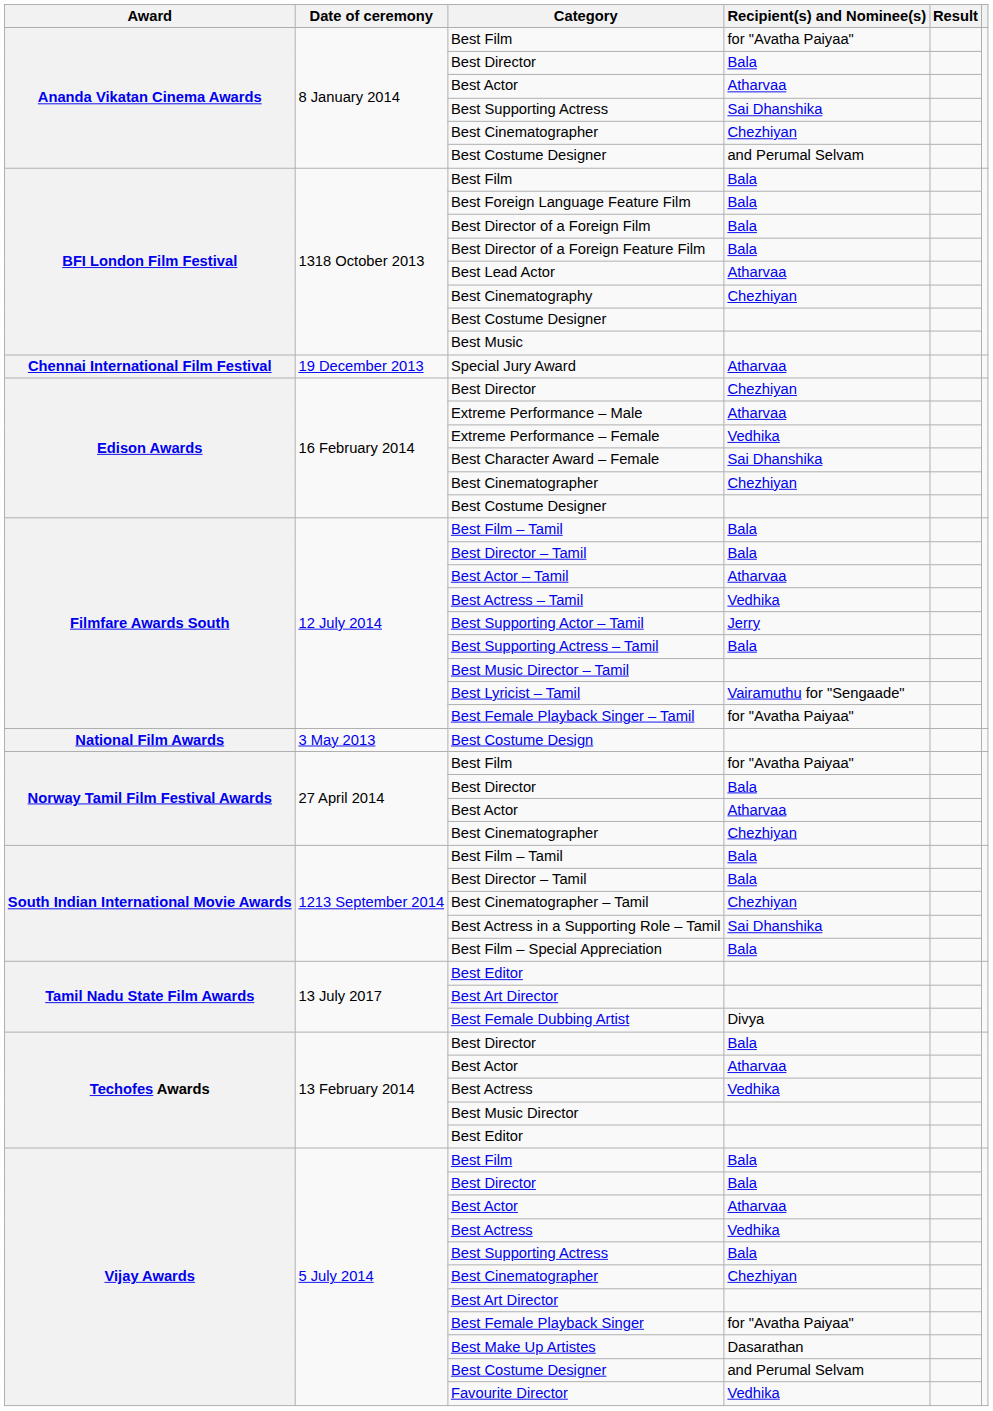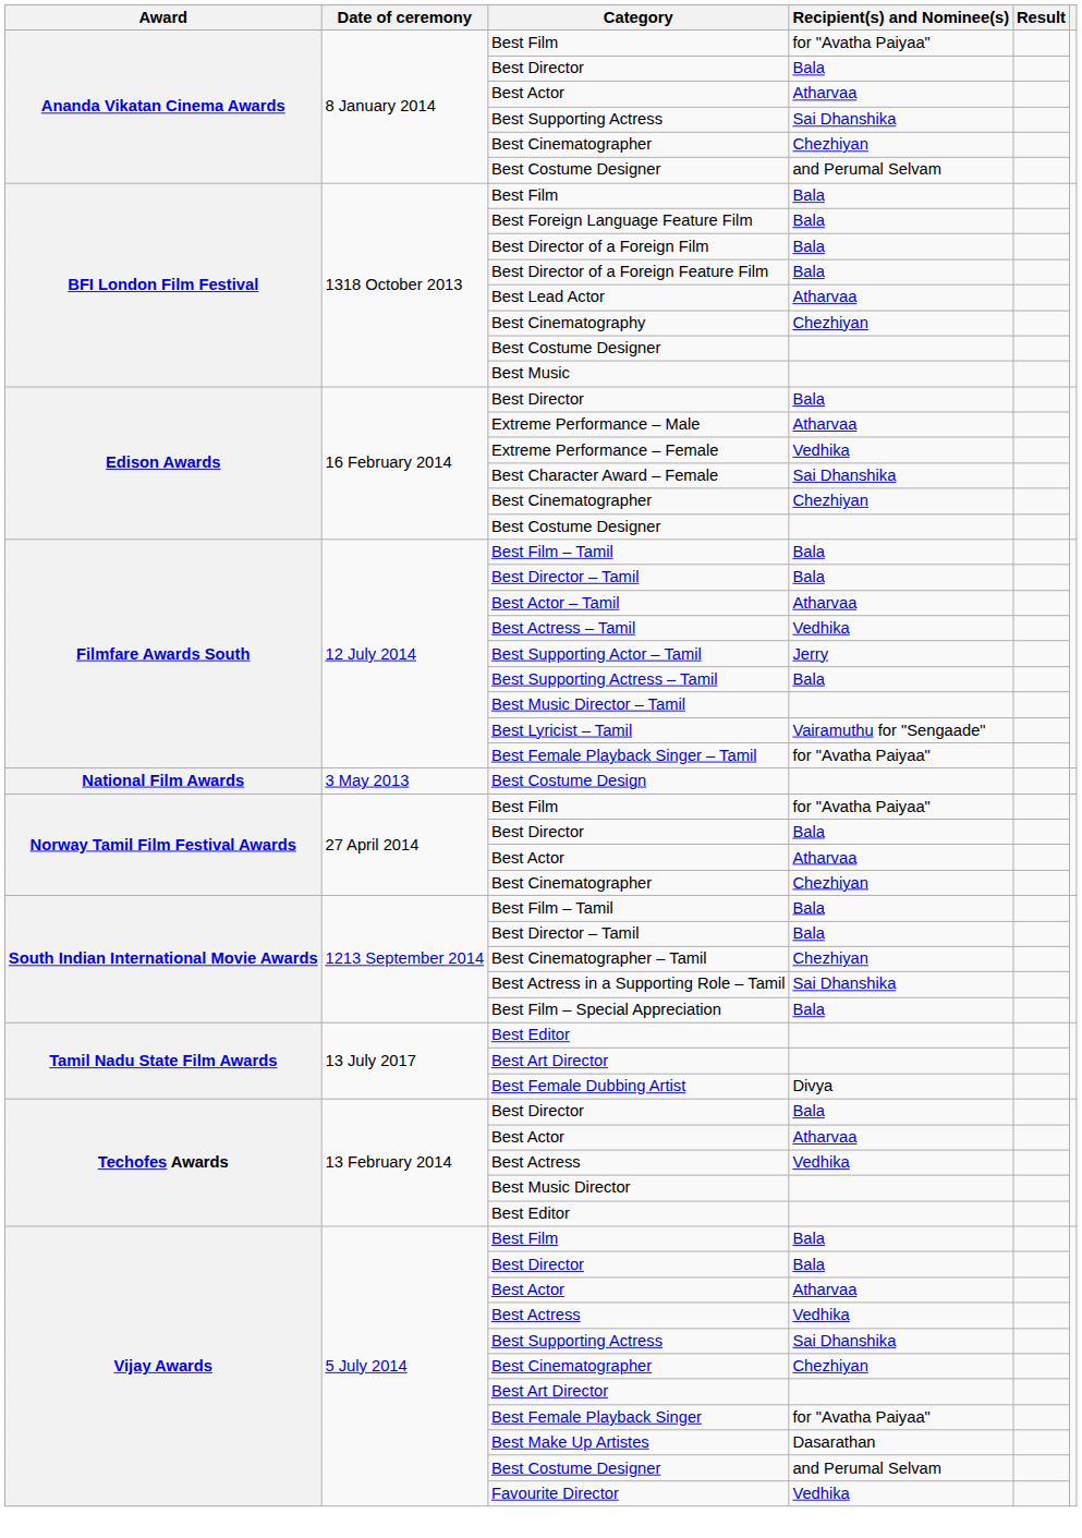- row: Chennai International Film Festival | 19 December 2013 | Special Jury Award | Atharvaa
Edison Awards / Best Director | Recipient(s) and Nominee(s): Chezhiyan -> Bala
Vijay Awards / Best Supporting Actress | Recipient(s) and Nominee(s): Bala -> Sai Dhanshika
